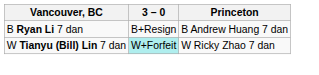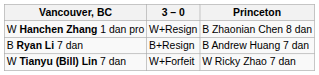+ row: W Hanchen Zhang 1 dan pro | W+Resign | B Zhaonian Chen 8 dan
W Tianyu (Bill) Lin 7 dan | 3 – 0: paleturquoise background -> no background
